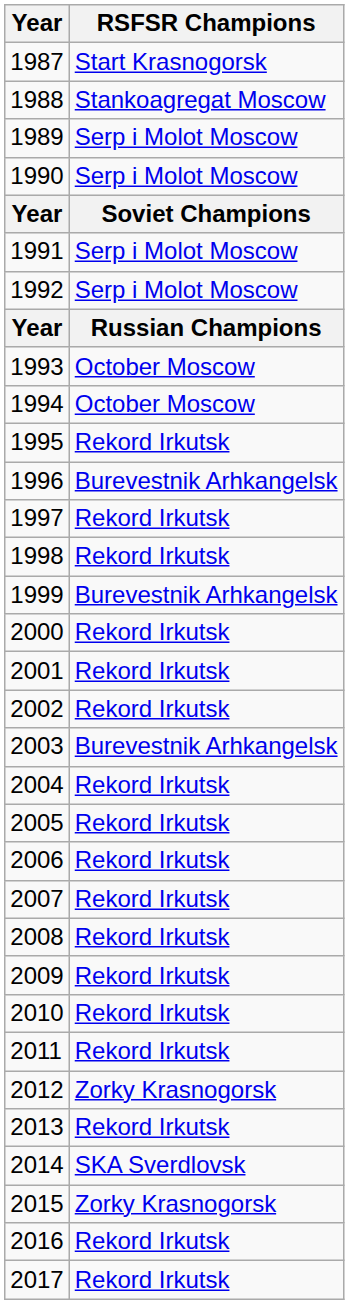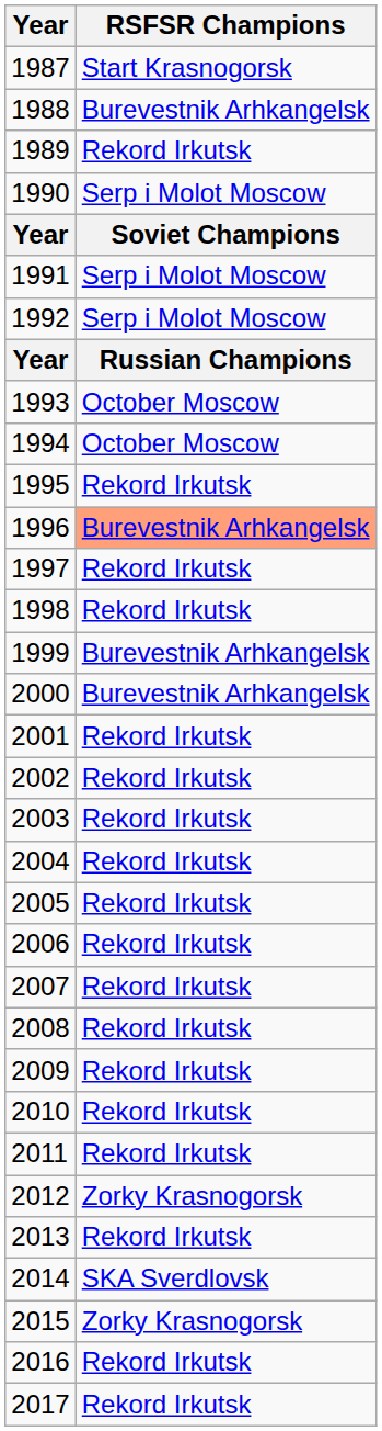1988 | RSFSR Champions: Stankoagregat Moscow -> Burevestnik Arhkangelsk
1989 | RSFSR Champions: Serp i Molot Moscow -> Rekord Irkutsk
1996 | RSFSR Champions: no background -> lightsalmon background
2000 | RSFSR Champions: Rekord Irkutsk -> Burevestnik Arhkangelsk
2003 | RSFSR Champions: Burevestnik Arhkangelsk -> Rekord Irkutsk
